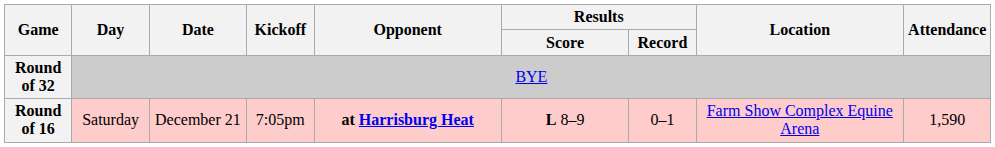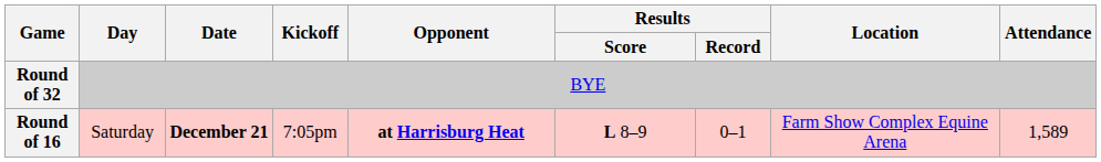Round of 16 | Date: normal -> bold
Round of 16 | Attendance: 1,590 -> 1,589
